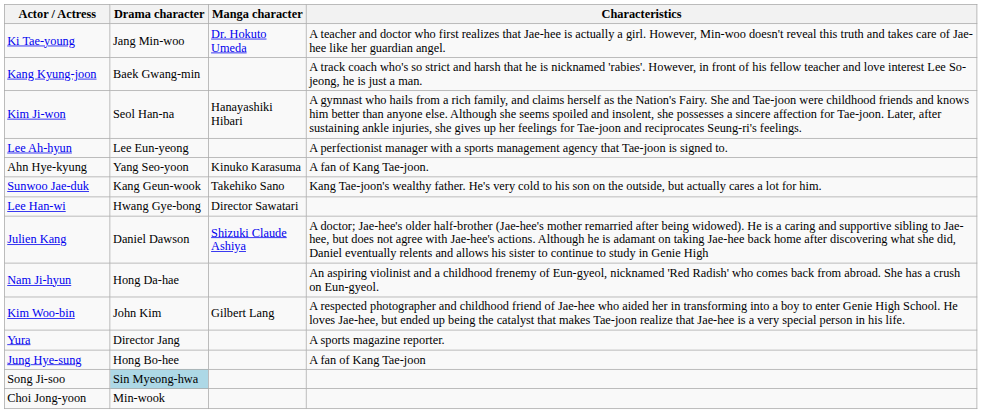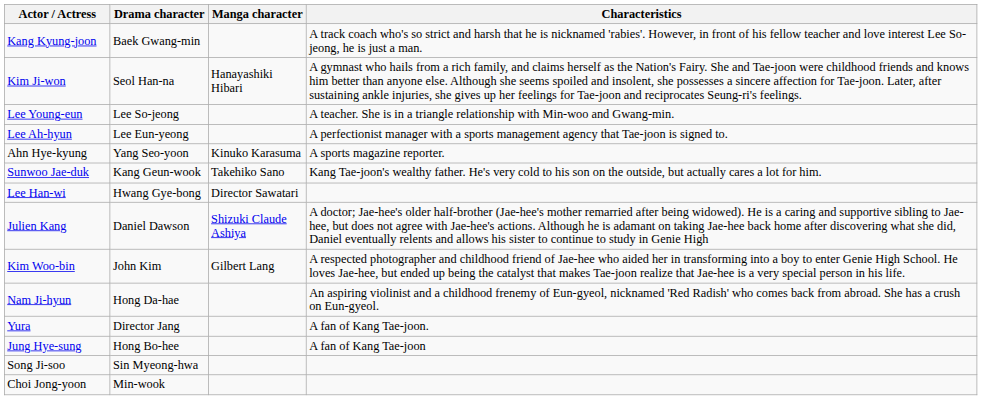- row: Ki Tae-young | Jang Min-woo | Dr. Hokuto Umeda | A teacher and doctor who first realizes that Jae-hee is actually a girl. However, Min-woo doesn't reveal this truth and takes care of Jae-hee like her guardian angel.
+ row: Lee Young-eun | Lee So-jeong | A teacher. She is in a triangle relationship with Min-woo and Gwang-min.
Ahn Hye-kyung | Characteristics: A fan of Kang Tae-joon. -> A sports magazine reporter.
rows swapped: Nam Ji-hyun <-> Kim Woo-bin
Yura | Characteristics: A sports magazine reporter. -> A fan of Kang Tae-joon.
Song Ji-soo | Drama character: lightblue background -> no background
